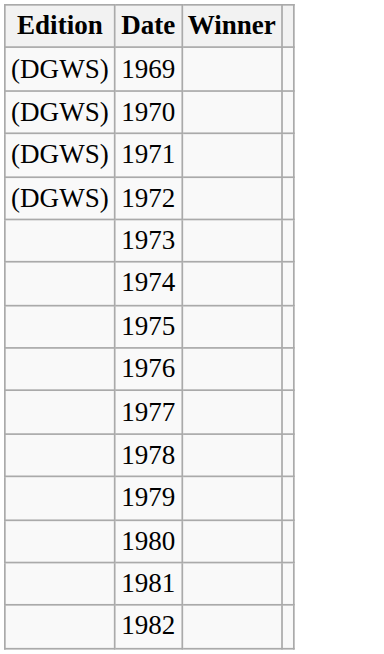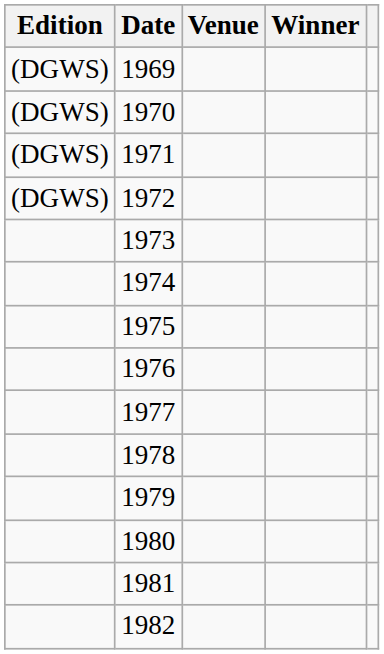+ column: Venue
